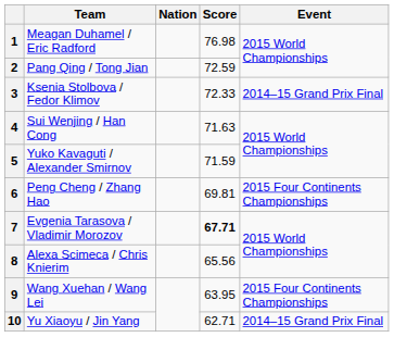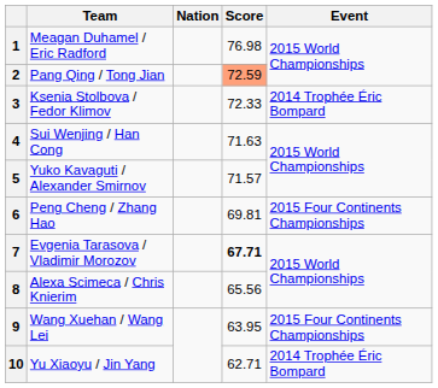2 | Score: no background -> lightsalmon background
3 | Event: 2014–15 Grand Prix Final -> 2014 Trophée Éric Bompard
5 | Score: 71.59 -> 71.57
10 | Event: 2014–15 Grand Prix Final -> 2014 Trophée Éric Bompard
